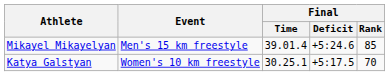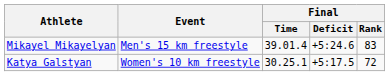Mikayel Mikayelyan | Final / Rank: 85 -> 83
Katya Galstyan | Final / Rank: 70 -> 72
